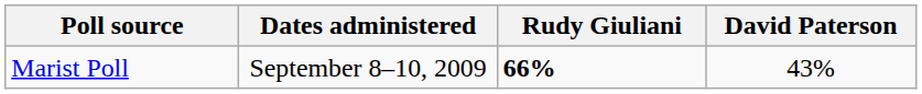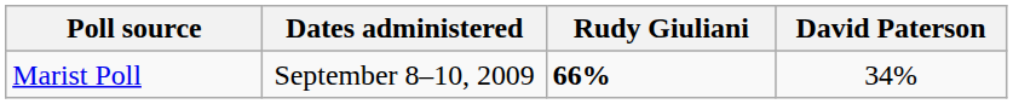Marist Poll | David Paterson: 43% -> 34%
